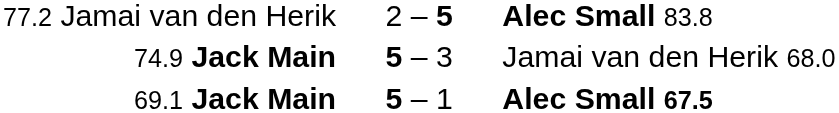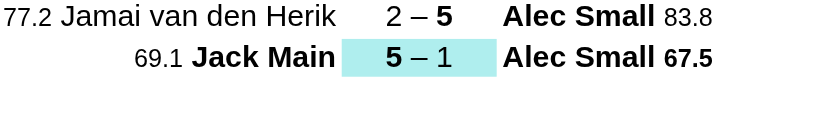- row: 74.9 Jack Main | 5 – 3 | Jamai van den Herik 68.0
69.1 Jack Main | column 2: no background -> paleturquoise background
